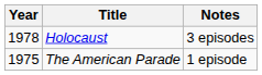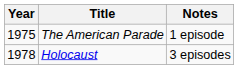rows swapped: The American Parade <-> Holocaust
